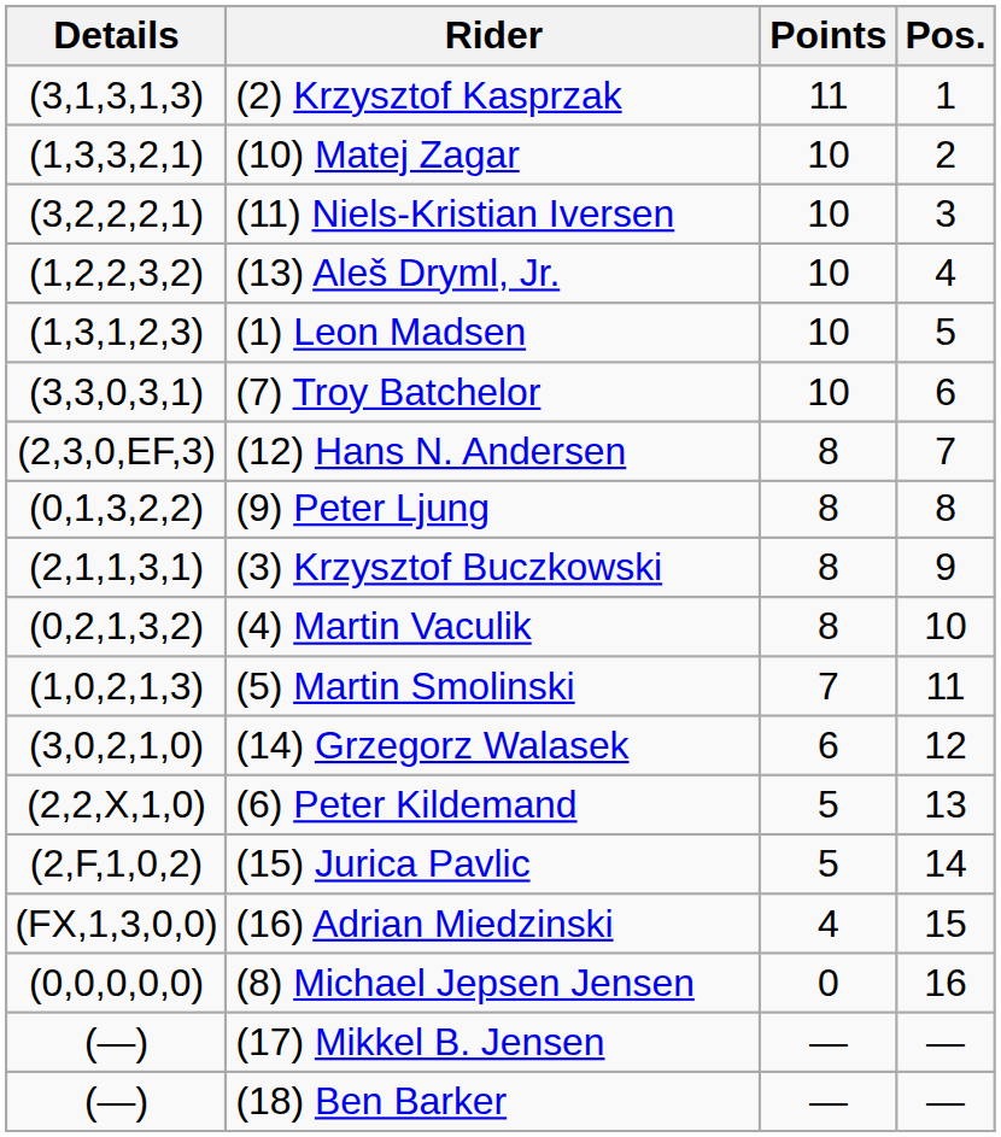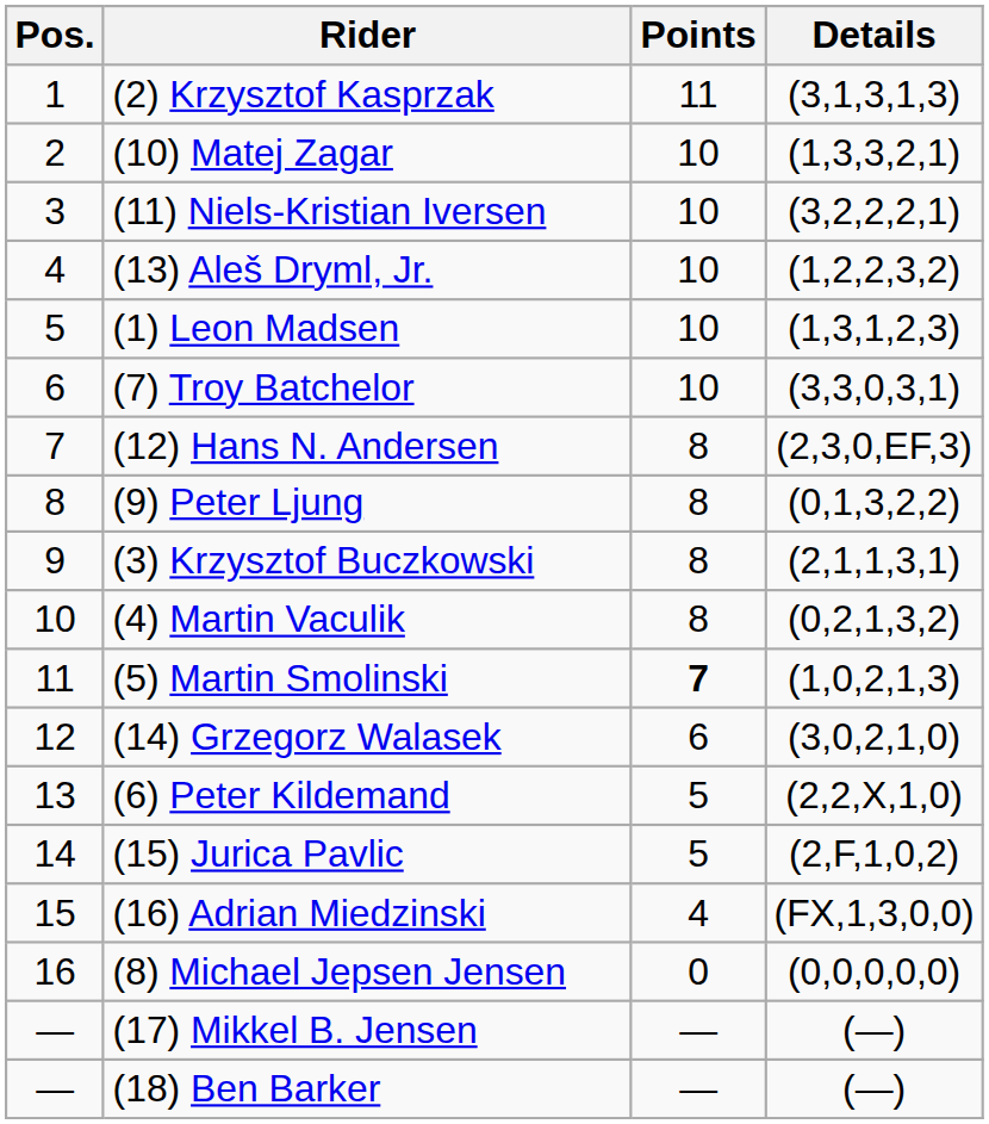columns swapped: Pos. <-> Details
(5) Martin Smolinski | Points: normal -> bold
